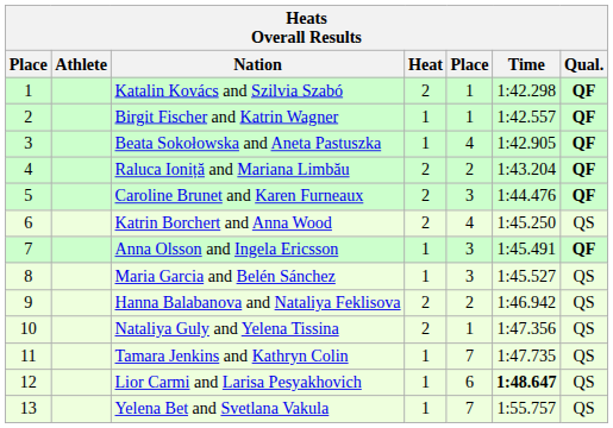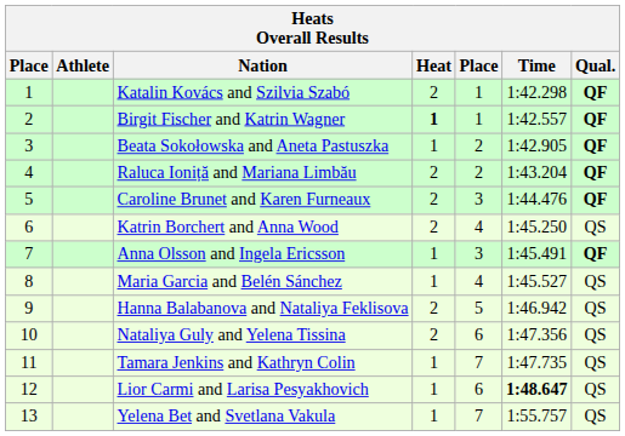Birgit Fischer and Katrin Wagner | Heat: normal -> bold
Beata Sokołowska and Aneta Pastuszka | column 5: 4 -> 2
Maria Garcia and Belén Sánchez | column 5: 3 -> 4
Hanna Balabanova and Nataliya Feklisova | column 5: 2 -> 5
Nataliya Guly and Yelena Tissina | column 5: 1 -> 6
